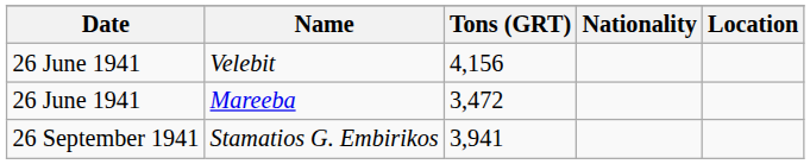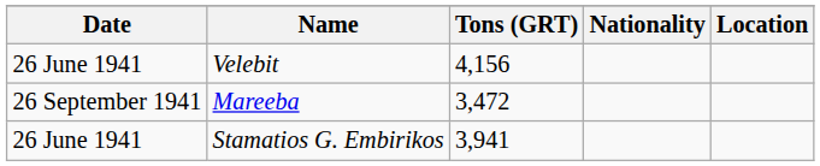Mareeba | Date: 26 June 1941 -> 26 September 1941
Stamatios G. Embirikos | Date: 26 September 1941 -> 26 June 1941
